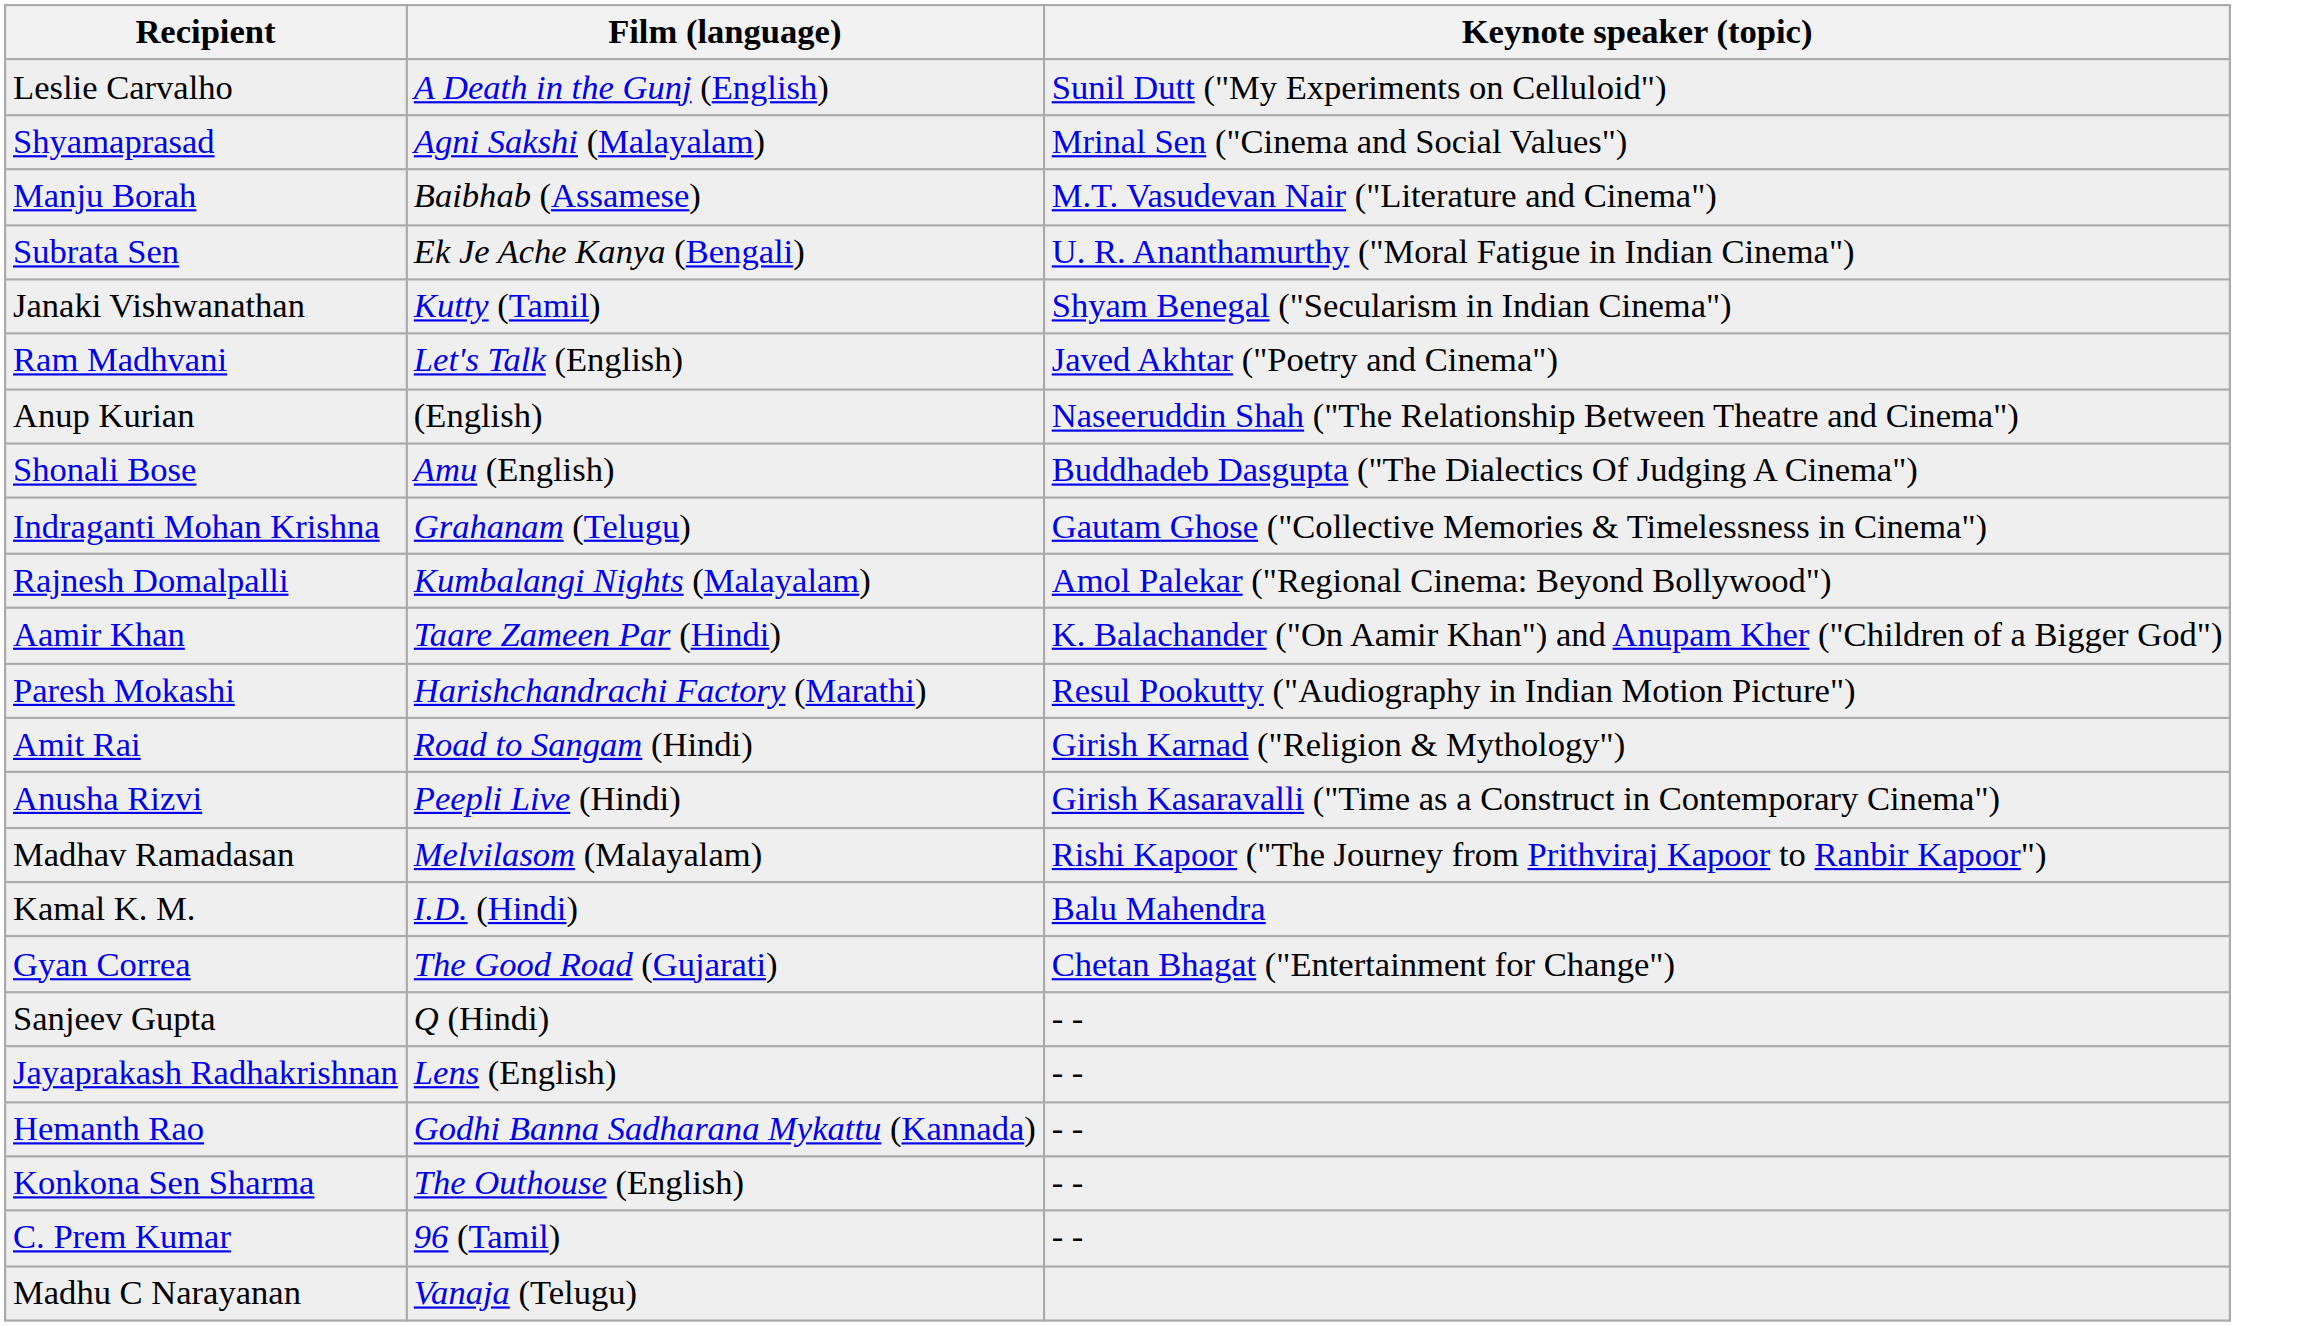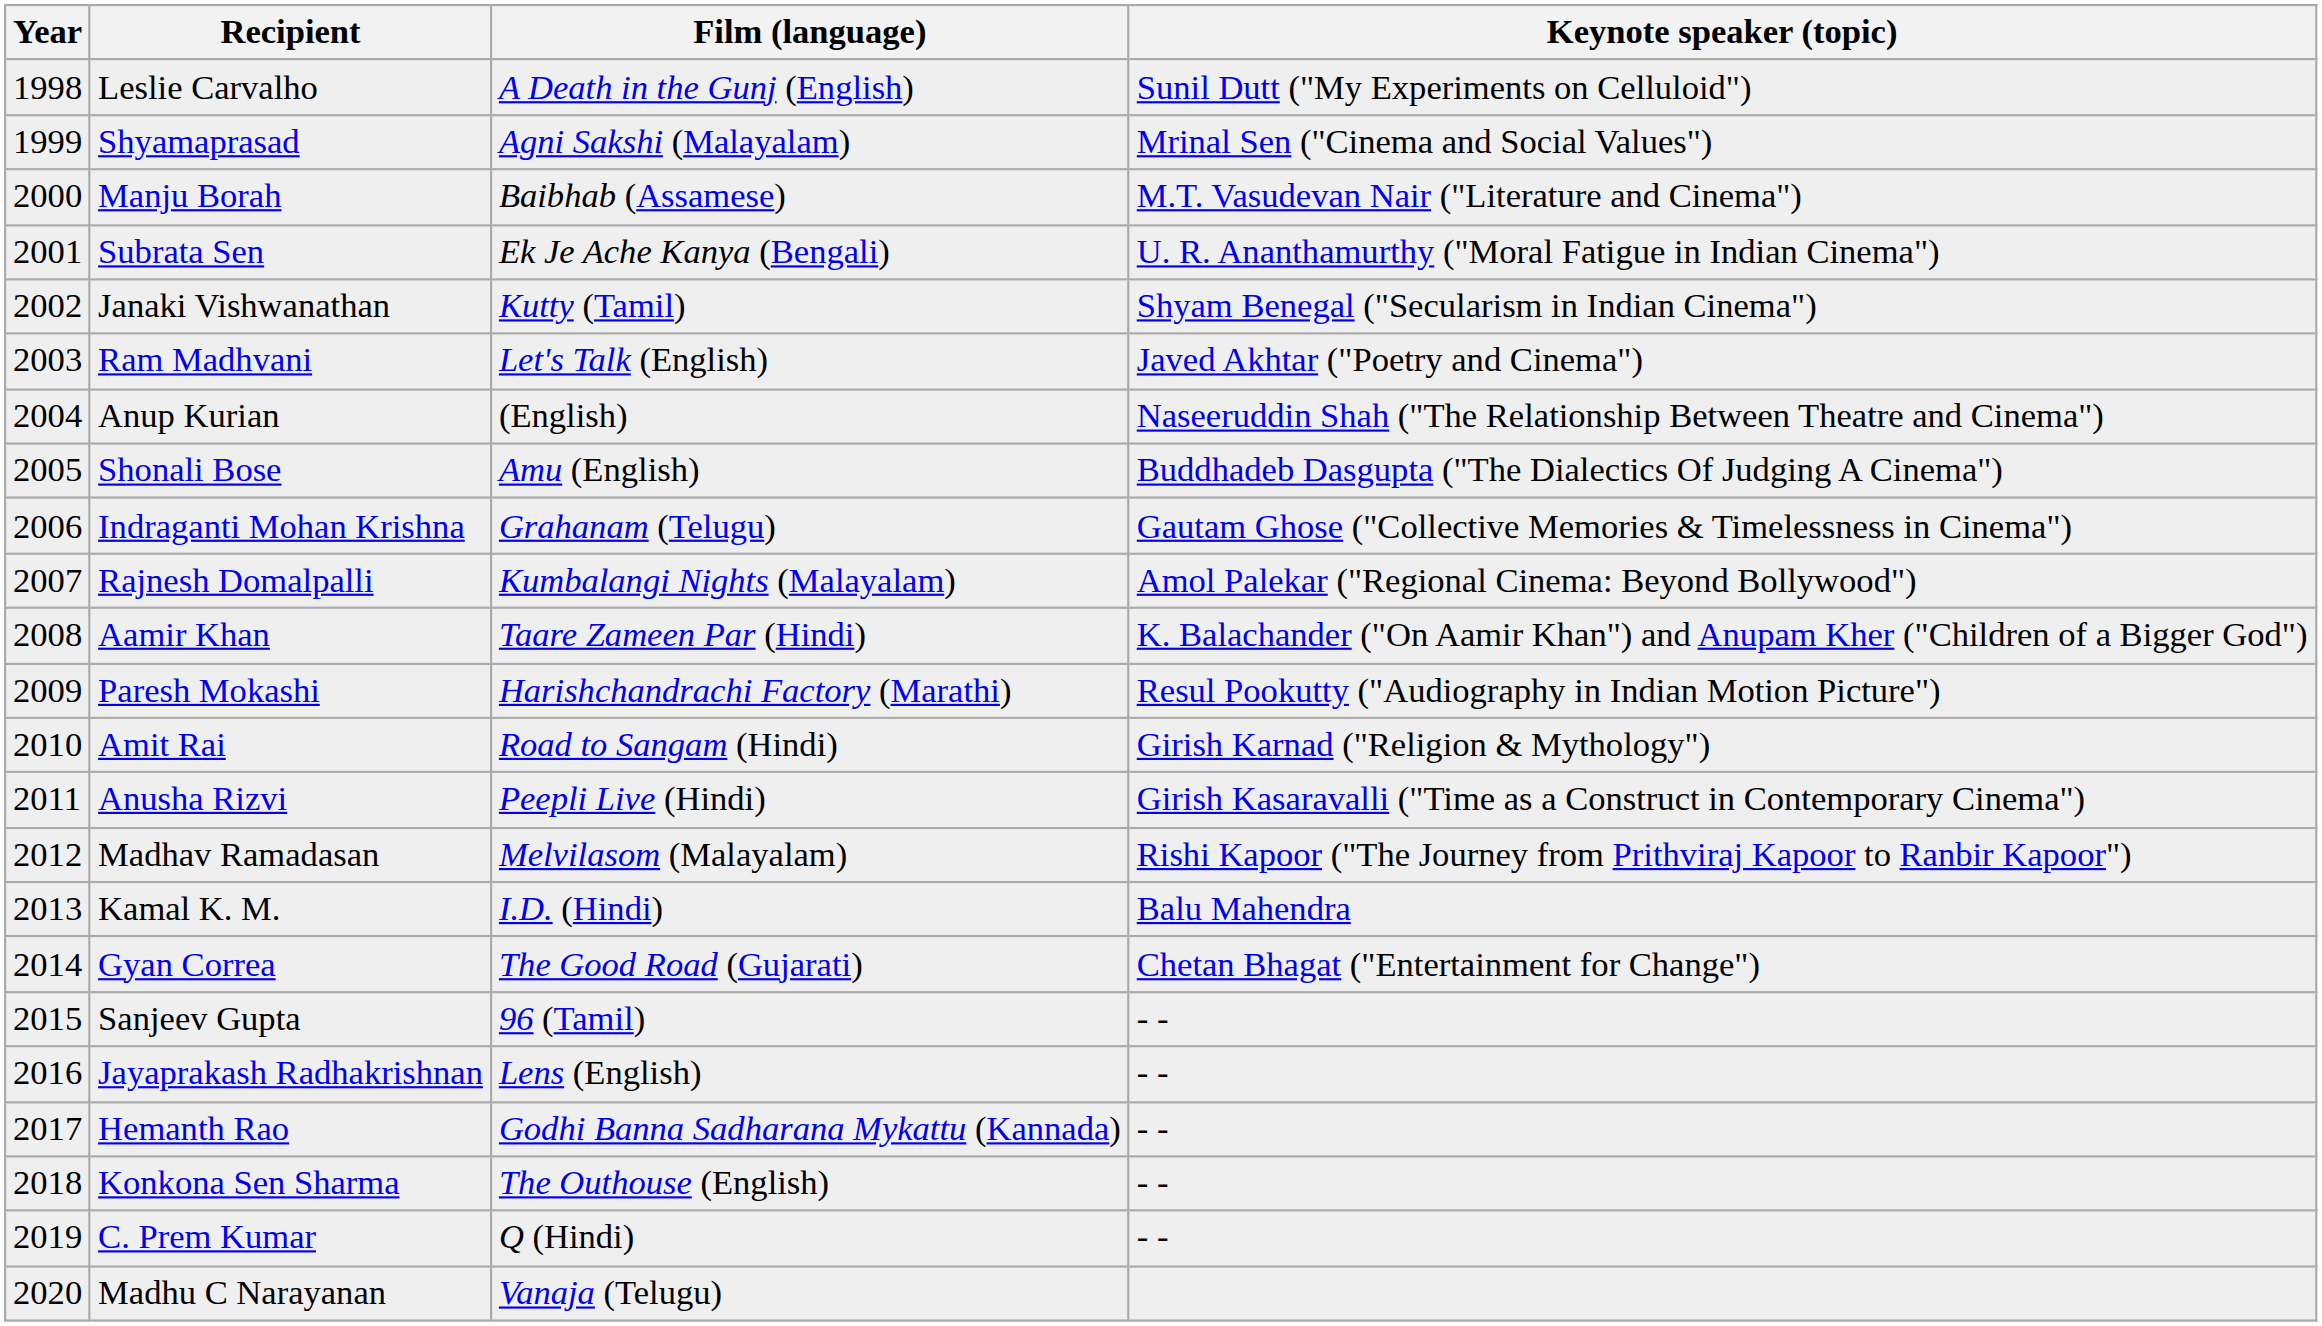+ column: Year | 1998 | 1999 | 2000 | 2001 | 2002 | 2003 | 2004 | 2005 | 2006 | 2007 | 2008 | 2009 | 2010 | 2011 | 2012 | 2013 | 2014 | 2015 | 2016 | 2017 | 2018 | 2019 | 2020
Sanjeev Gupta | Film (language): Q (Hindi) -> 96 (Tamil)
C. Prem Kumar | Film (language): 96 (Tamil) -> Q (Hindi)
